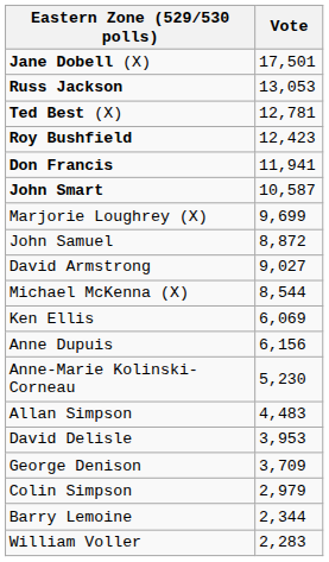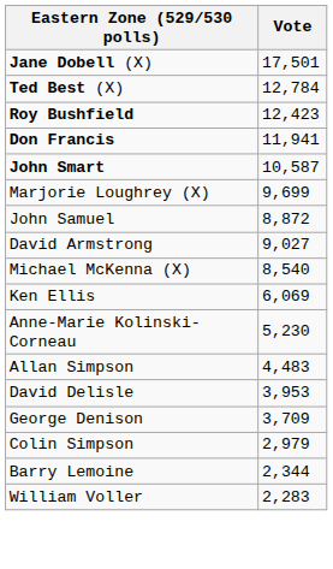- row: Russ Jackson | 13,053
Ted Best (X) | Vote: 12,781 -> 12,784
Michael McKenna (X) | Vote: 8,544 -> 8,540
- row: Anne Dupuis | 6,156
